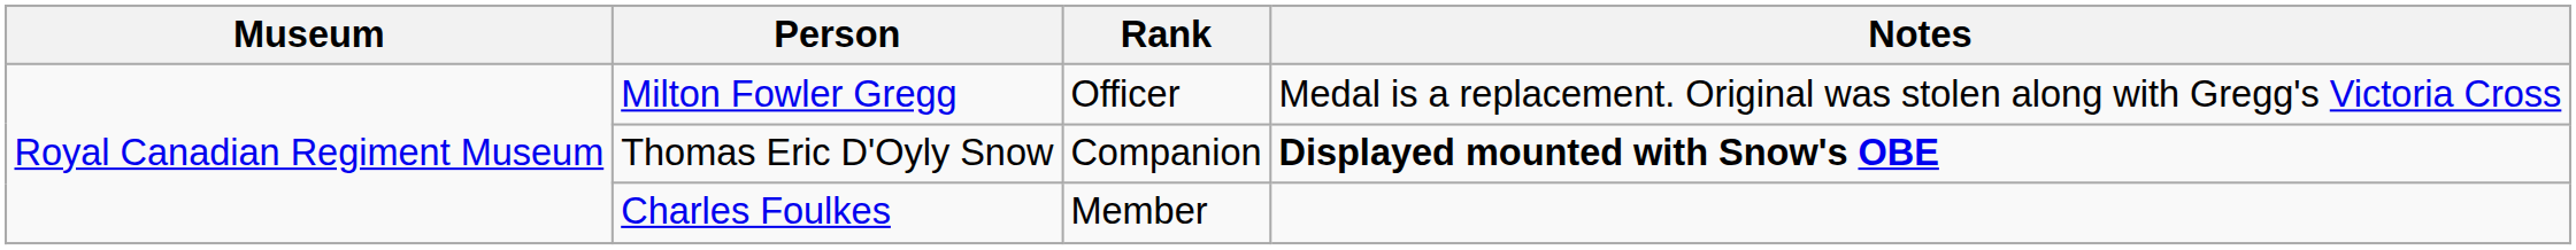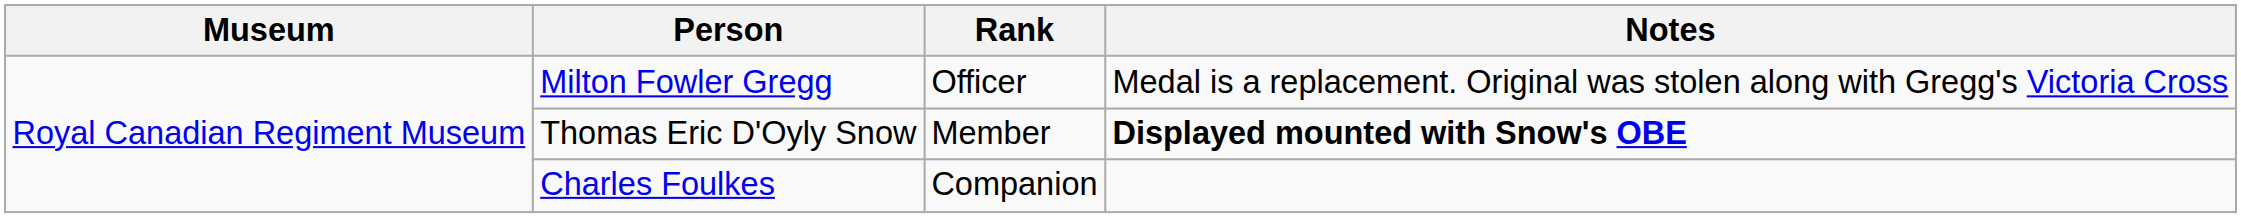Thomas Eric D'Oyly Snow | Rank: Companion -> Member
Charles Foulkes | Rank: Member -> Companion
